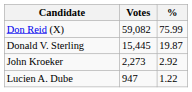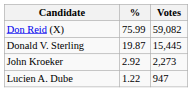columns swapped: Votes <-> %
